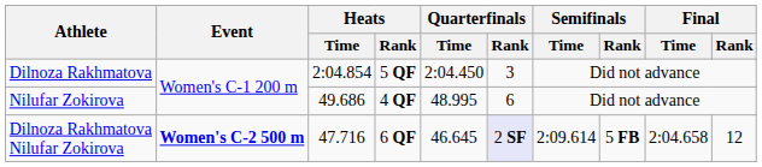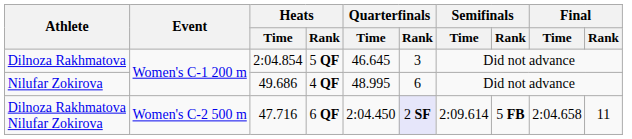Dilnoza Rakhmatova | Quarterfinals / Time: 2:04.450 -> 46.645
Dilnoza Rakhmatova Nilufar Zokirova | Event: bold -> normal
Dilnoza Rakhmatova Nilufar Zokirova | Quarterfinals / Time: 46.645 -> 2:04.450
Dilnoza Rakhmatova Nilufar Zokirova | Final / Rank: 12 -> 11
